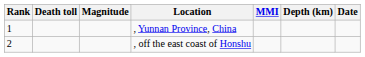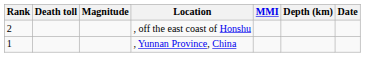rows swapped: , Yunnan Province, China <-> , off the east coast of Honshu
